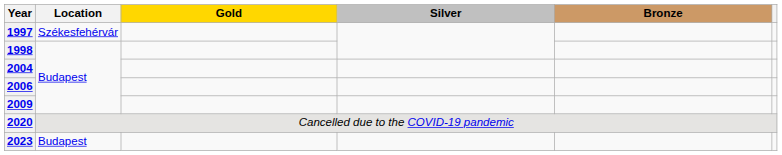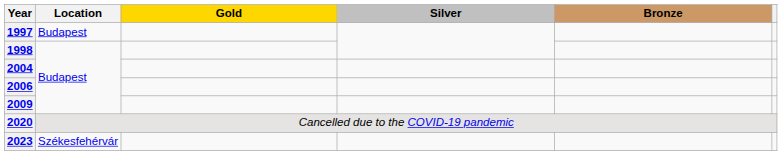1997 | Location: Székesfehérvár -> Budapest
2023 | Location: Budapest -> Székesfehérvár
